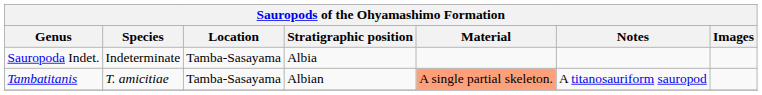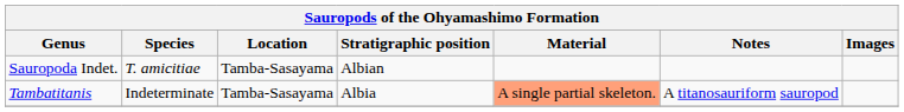Sauropoda Indet. | Species: Indeterminate -> T. amicitiae
Sauropoda Indet. | Stratigraphic position: Albia -> Albian
Tambatitanis | Species: T. amicitiae -> Indeterminate
Tambatitanis | Stratigraphic position: Albian -> Albia
